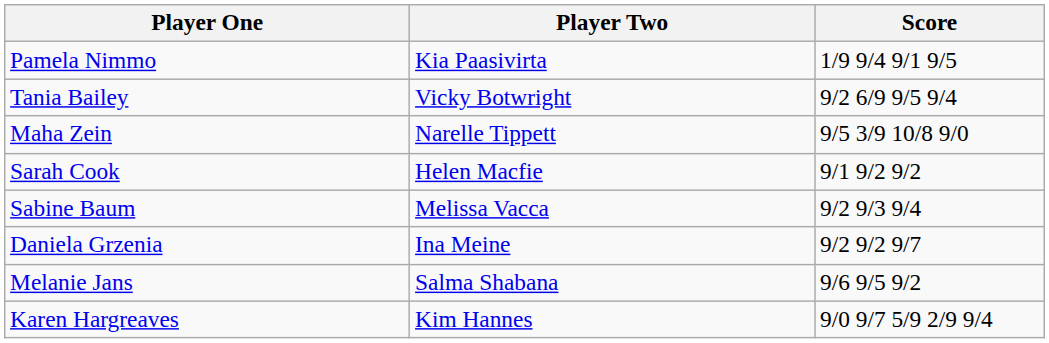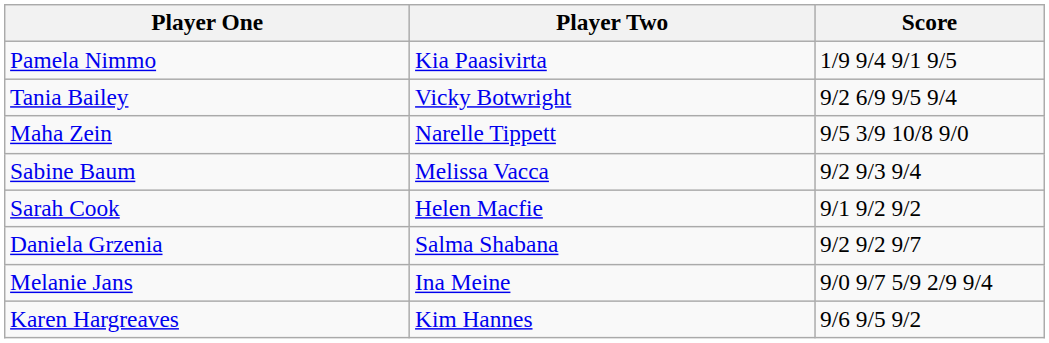rows swapped: Sabine Baum <-> Sarah Cook
Daniela Grzenia | Player Two: Ina Meine -> Salma Shabana
Melanie Jans | Player Two: Salma Shabana -> Ina Meine
Melanie Jans | Score: 9/6 9/5 9/2 -> 9/0 9/7 5/9 2/9 9/4
Karen Hargreaves | Score: 9/0 9/7 5/9 2/9 9/4 -> 9/6 9/5 9/2
